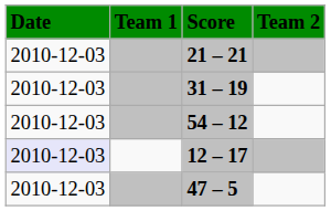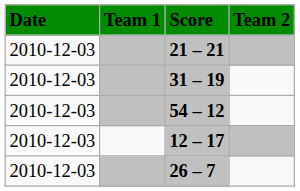12 – 17 | Date: lavender background -> no background
- row: 2010-12-03 | 47 – 5
+ row: 2010-12-03 | 26 – 7
